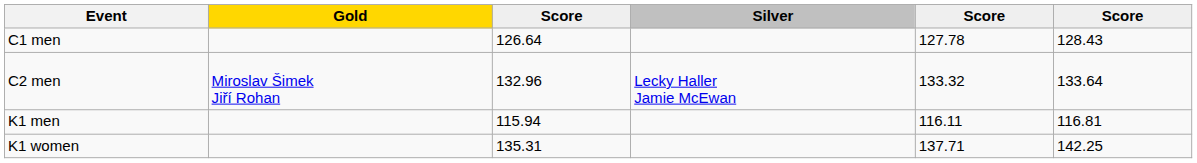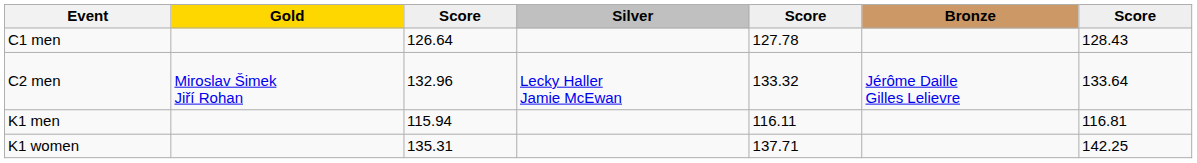+ column: Bronze | Jérôme Daille Gilles Lelievre
